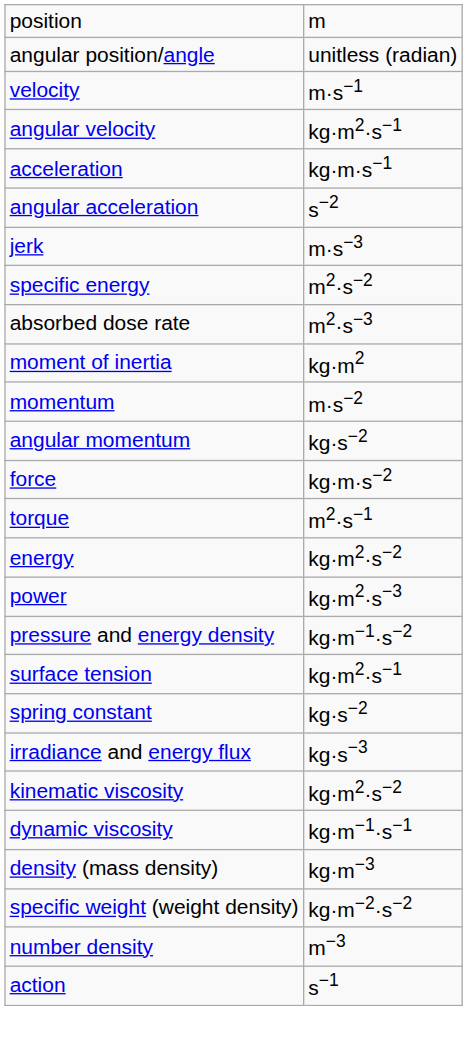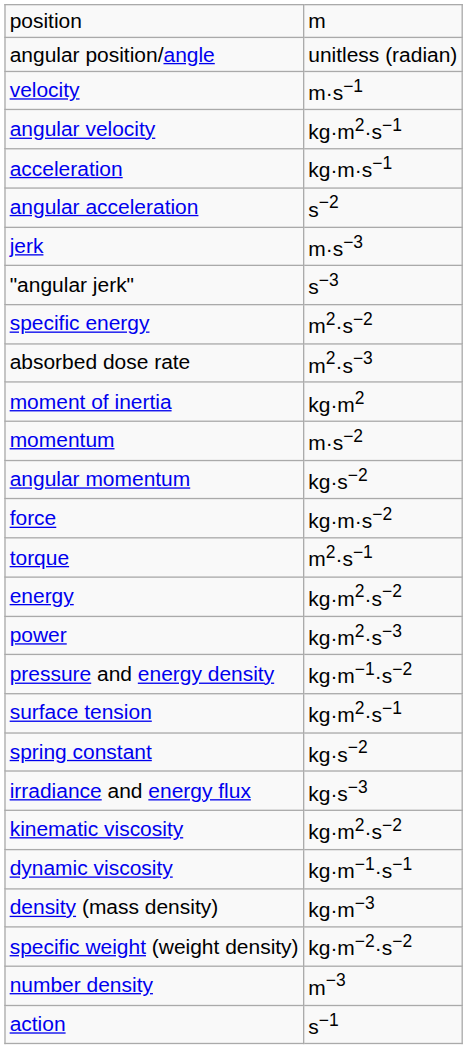+ row: "angular jerk" | s−3
